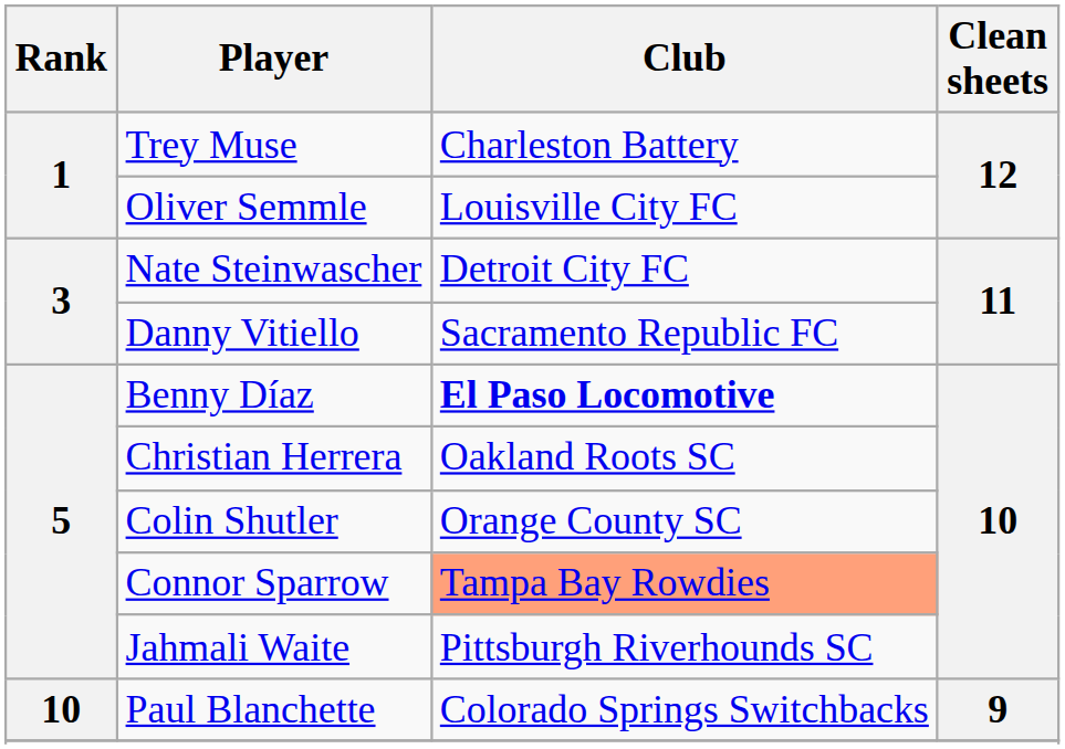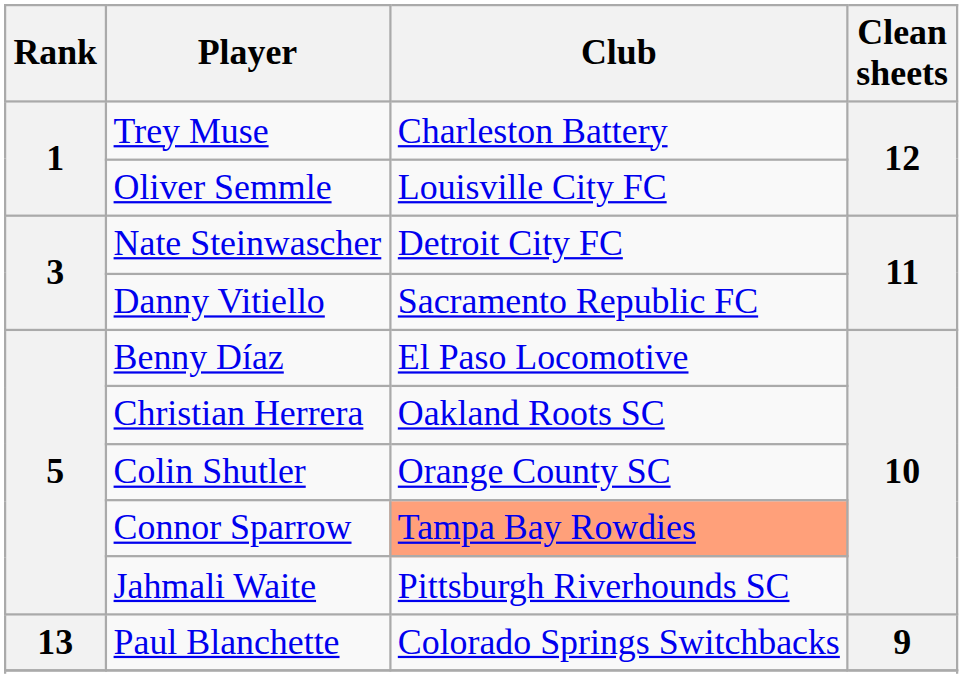Benny Díaz | Club: bold -> normal
Paul Blanchette | Rank: 10 -> 13
